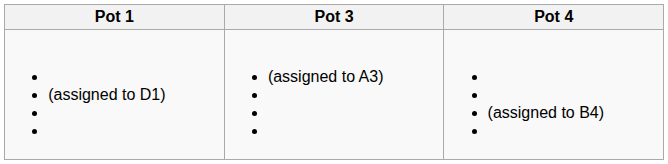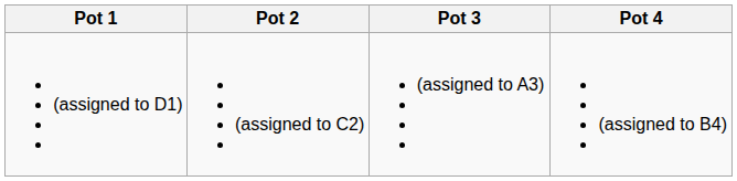+ column: Pot 2 | (assigned to C2)
